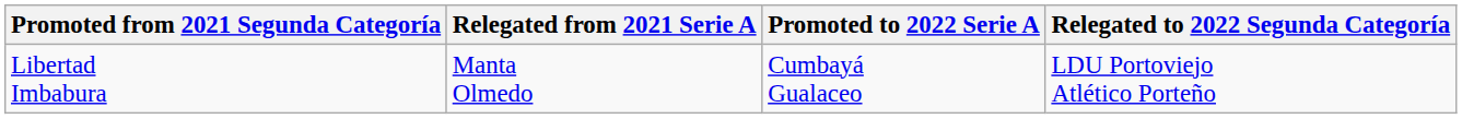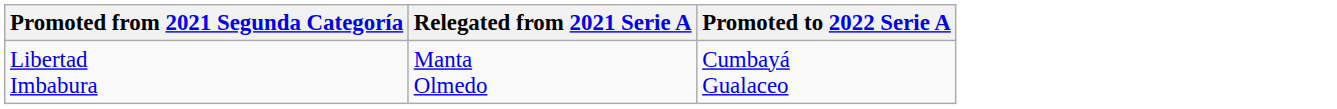- column: Relegated to 2022 Segunda Categoría | LDU Portoviejo Atlético Porteño
